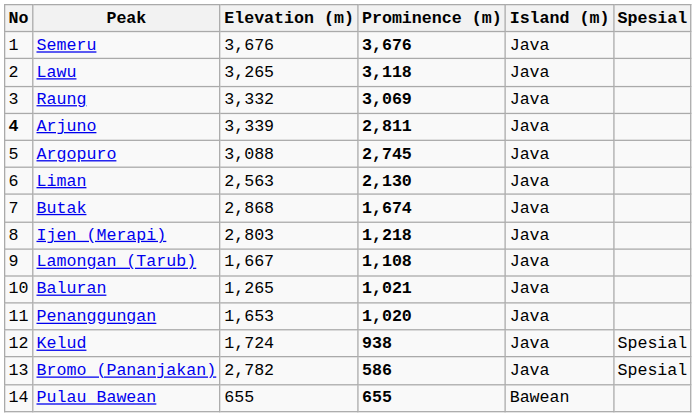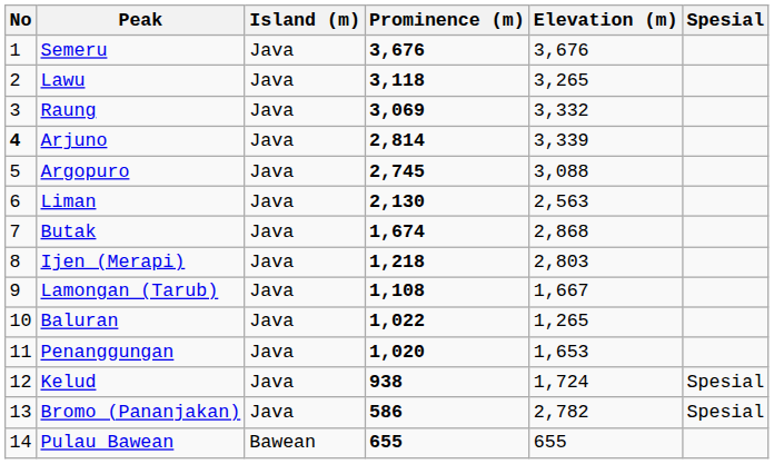columns swapped: Elevation (m) <-> Island (m)
Arjuno | Prominence (m): 2,811 -> 2,814
Baluran | Prominence (m): 1,021 -> 1,022
